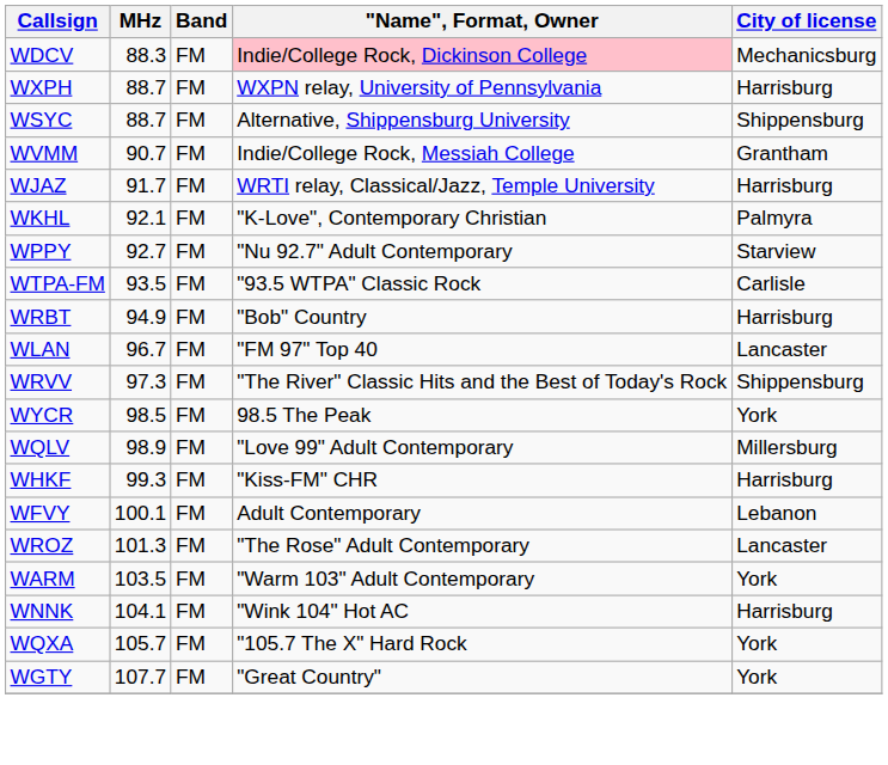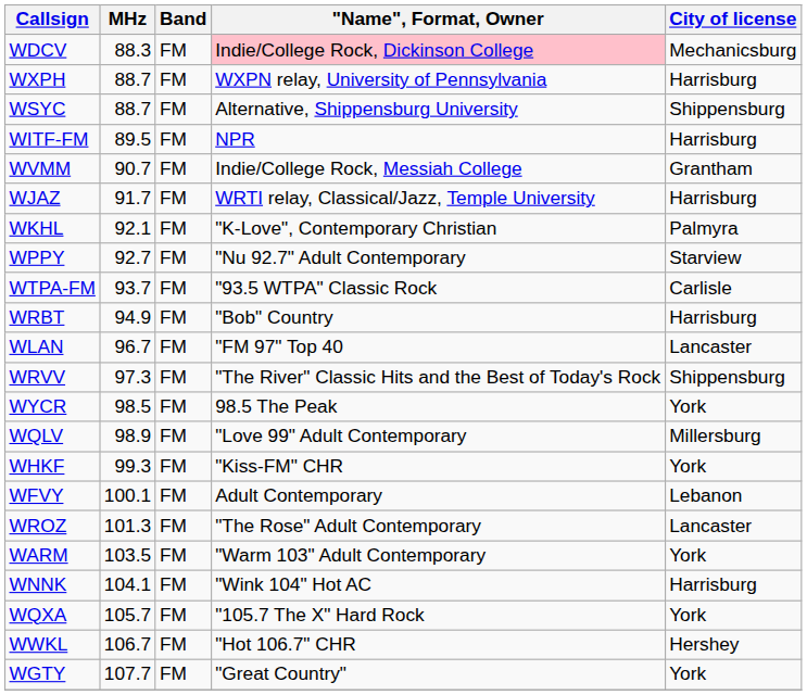+ row: WITF-FM | 89.5 | FM | NPR | Harrisburg
WTPA-FM | MHz: 93.5 -> 93.7
WHKF | City of license: Harrisburg -> York
+ row: WWKL | 106.7 | FM | "Hot 106.7" CHR | Hershey
